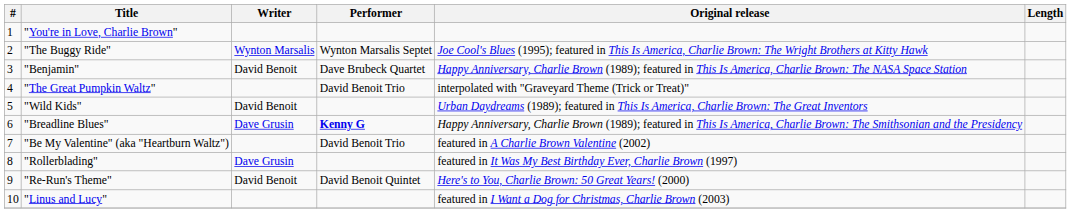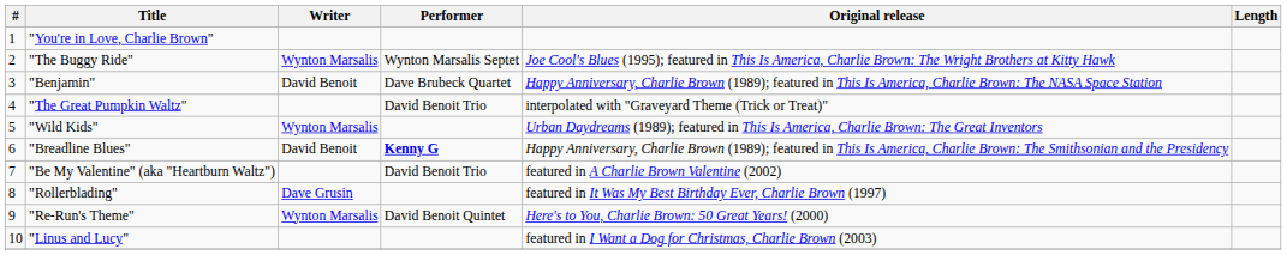"Wild Kids" | Writer: David Benoit -> Wynton Marsalis
"Breadline Blues" | Writer: Dave Grusin -> David Benoit
"Re-Run's Theme" | Writer: David Benoit -> Wynton Marsalis
